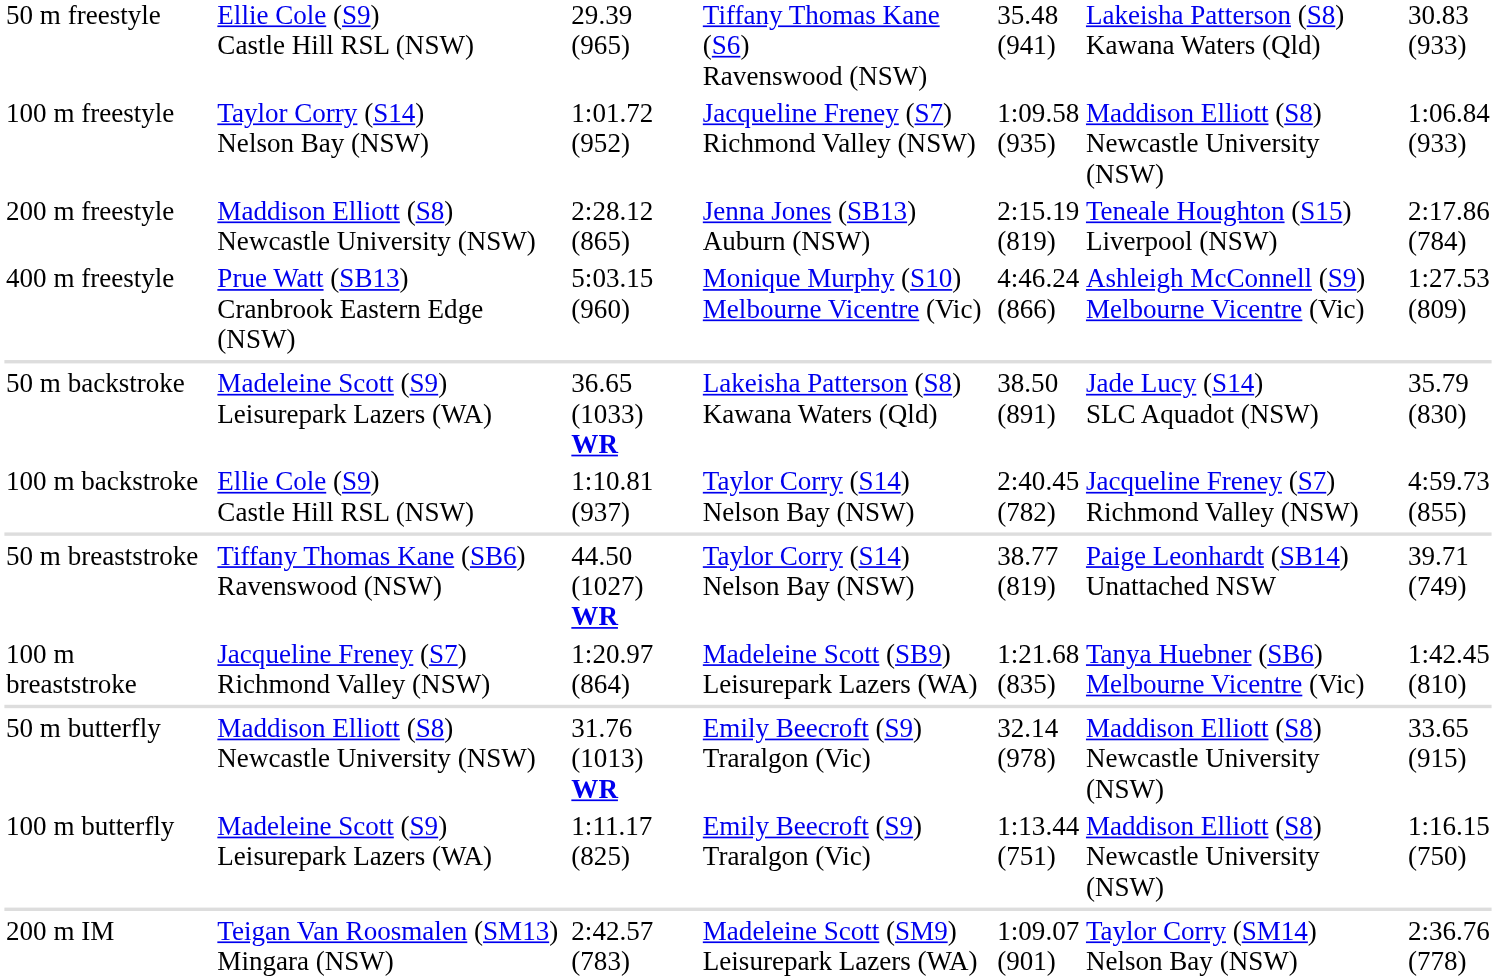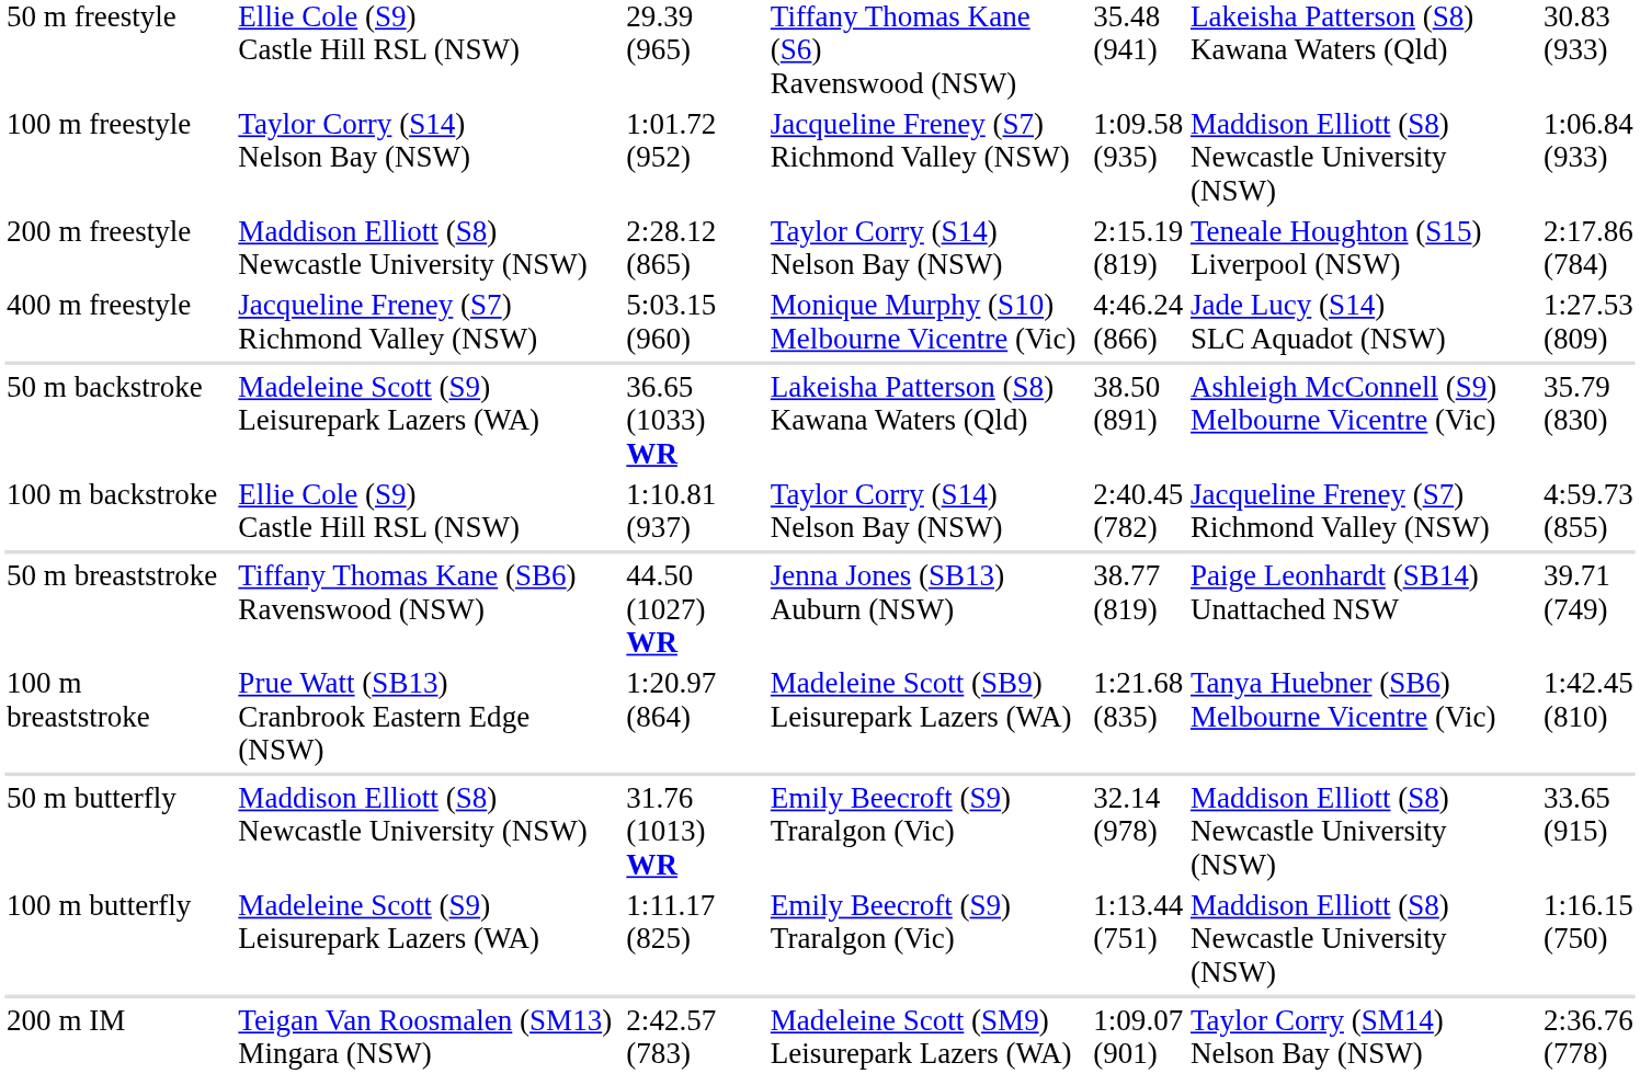200 m freestyle | column 4: Jenna Jones (SB13) Auburn (NSW) -> Taylor Corry (S14) Nelson Bay (NSW)
400 m freestyle | column 2: Prue Watt (SB13) Cranbrook Eastern Edge (NSW) -> Jacqueline Freney (S7) Richmond Valley (NSW)
400 m freestyle | column 6: Ashleigh McConnell (S9) Melbourne Vicentre (Vic) -> Jade Lucy (S14) SLC Aquadot (NSW)
50 m backstroke | column 6: Jade Lucy (S14) SLC Aquadot (NSW) -> Ashleigh McConnell (S9) Melbourne Vicentre (Vic)
50 m breaststroke | column 4: Taylor Corry (S14) Nelson Bay (NSW) -> Jenna Jones (SB13) Auburn (NSW)
100 m breaststroke | column 2: Jacqueline Freney (S7) Richmond Valley (NSW) -> Prue Watt (SB13) Cranbrook Eastern Edge (NSW)
